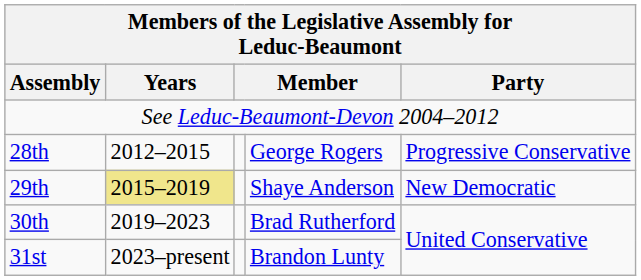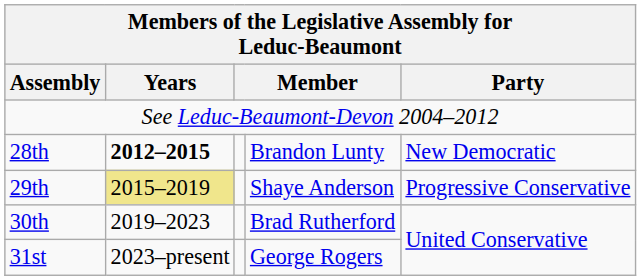28th | Years: normal -> bold
28th | column 4: George Rogers -> Brandon Lunty
28th | Party: Progressive Conservative -> New Democratic
29th | Party: New Democratic -> Progressive Conservative
31st | column 4: Brandon Lunty -> George Rogers
